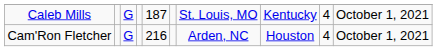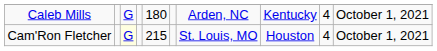Caleb Mills | column 5: 187 -> 180
Caleb Mills | column 7: St. Louis, MO -> Arden, NC
Cam'Ron Fletcher | column 3: no background -> lightyellow background
Cam'Ron Fletcher | column 5: 216 -> 215
Cam'Ron Fletcher | column 7: Arden, NC -> St. Louis, MO
